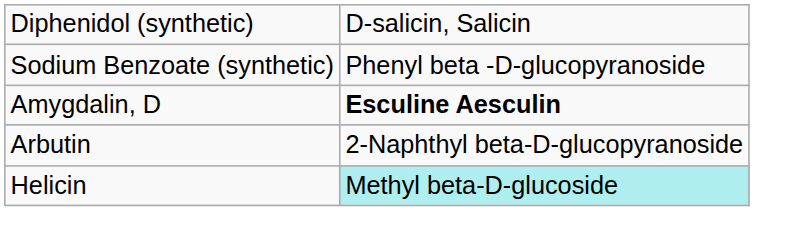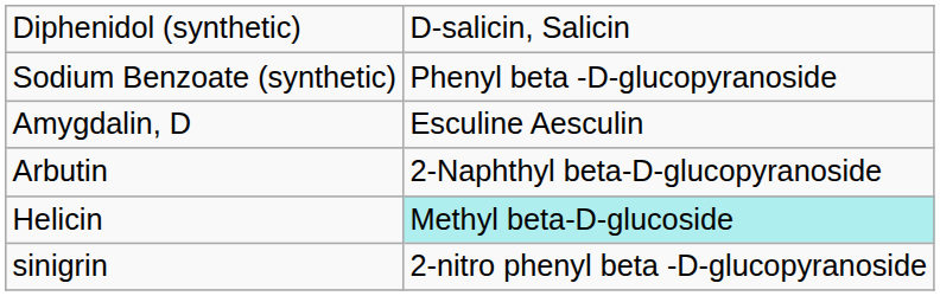Amygdalin, D | column 2: bold -> normal
+ row: sinigrin | 2-nitro phenyl beta -D-glucopyranoside
